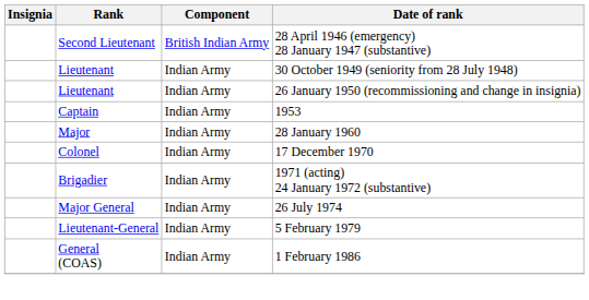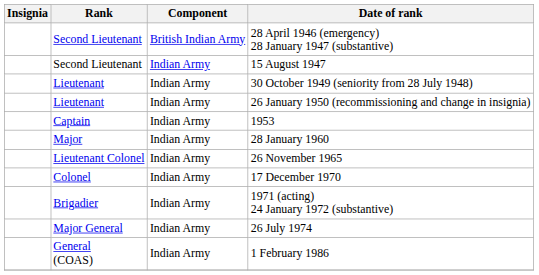+ row: Second Lieutenant | Indian Army | 15 August 1947
+ row: Lieutenant Colonel | Indian Army | 26 November 1965
- row: Lieutenant-General | Indian Army | 5 February 1979
